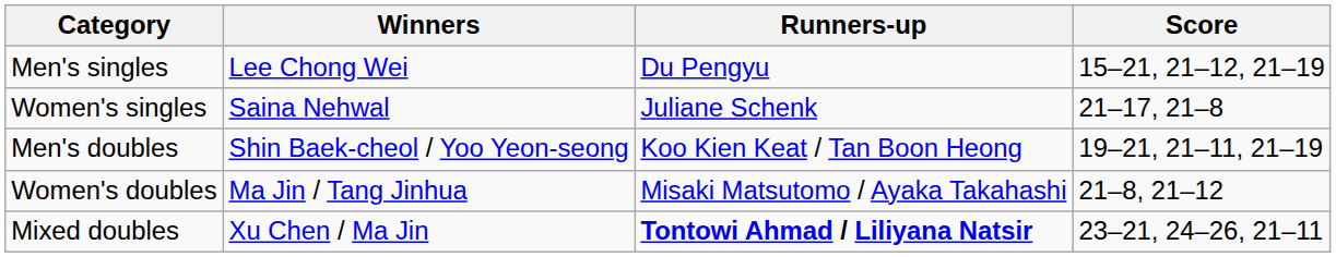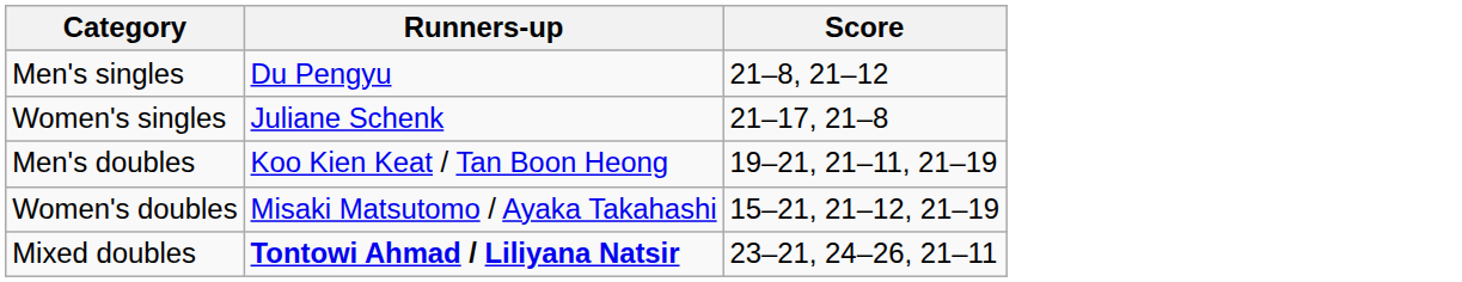- column: Winners | Lee Chong Wei | Saina Nehwal | Shin Baek-cheol / Yoo Yeon-seong | Ma Jin / Tang Jinhua | Xu Chen / Ma Jin
Men's singles | Score: 15–21, 21–12, 21–19 -> 21–8, 21–12
Women's doubles | Score: 21–8, 21–12 -> 15–21, 21–12, 21–19
